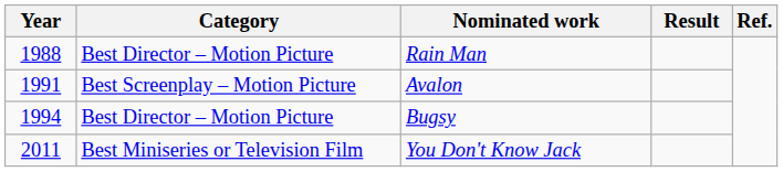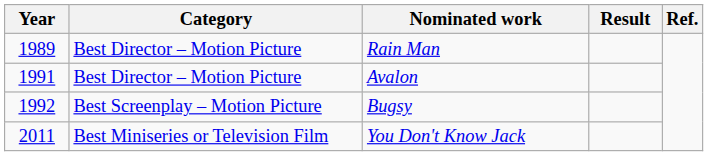Rain Man | Year: 1988 -> 1989
Avalon | Category: Best Screenplay – Motion Picture -> Best Director – Motion Picture
Bugsy | Year: 1994 -> 1992
Bugsy | Category: Best Director – Motion Picture -> Best Screenplay – Motion Picture
